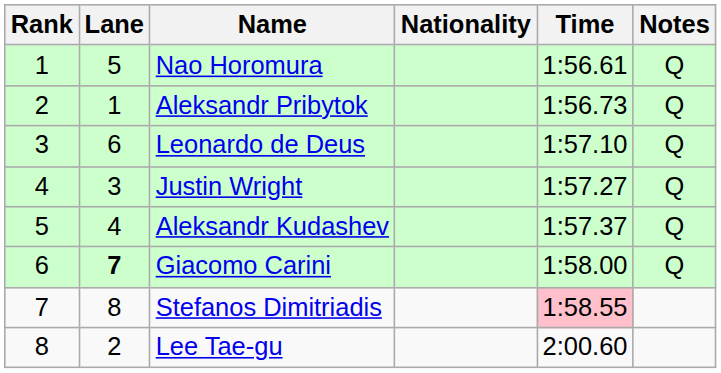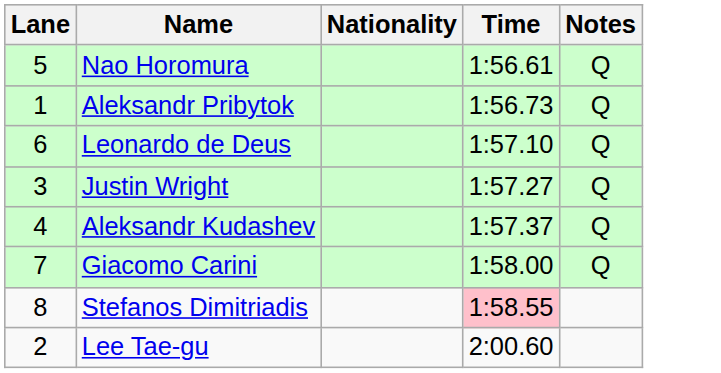- column: Rank | 1 | 2 | 3 | 4 | 5 | 6 | 7 | 8
Giacomo Carini | Lane: bold -> normal
